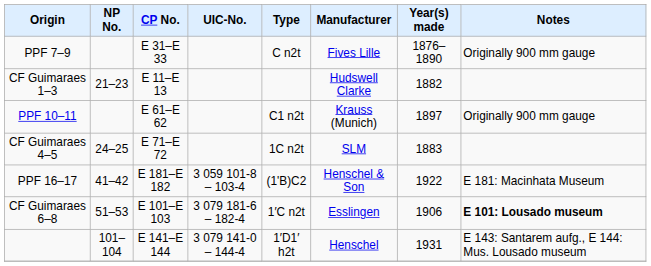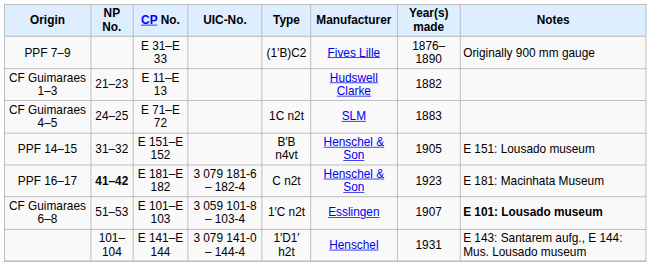PPF 7–9 | Type: C n2t -> (1'B)C2
- row: PPF 10–11 | E 61–E 62 | C1 n2t | Krauss (Munich) | 1897 | Originally 900 mm gauge
+ row: PPF 14–15 | 31–32 | E 151–E 152 | B′B n4vt | Henschel & Son | 1905 | E 151: Lousado museum
PPF 16–17 | NP No.: normal -> bold
PPF 16–17 | UIC-No.: 3 059 101-8 – 103-4 -> 3 079 181-6 – 182-4
PPF 16–17 | Type: (1'B)C2 -> C n2t
PPF 16–17 | Year(s) made: 1922 -> 1923
CF Guimaraes 6–8 | UIC-No.: 3 079 181-6 – 182-4 -> 3 059 101-8 – 103-4
CF Guimaraes 6–8 | Year(s) made: 1906 -> 1907
